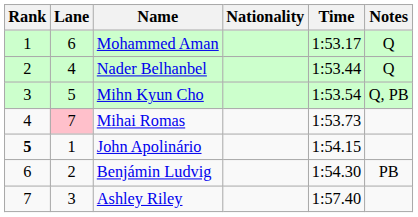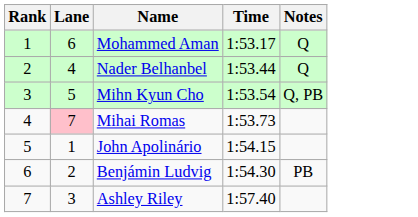- column: Nationality
John Apolinário | Rank: bold -> normal
